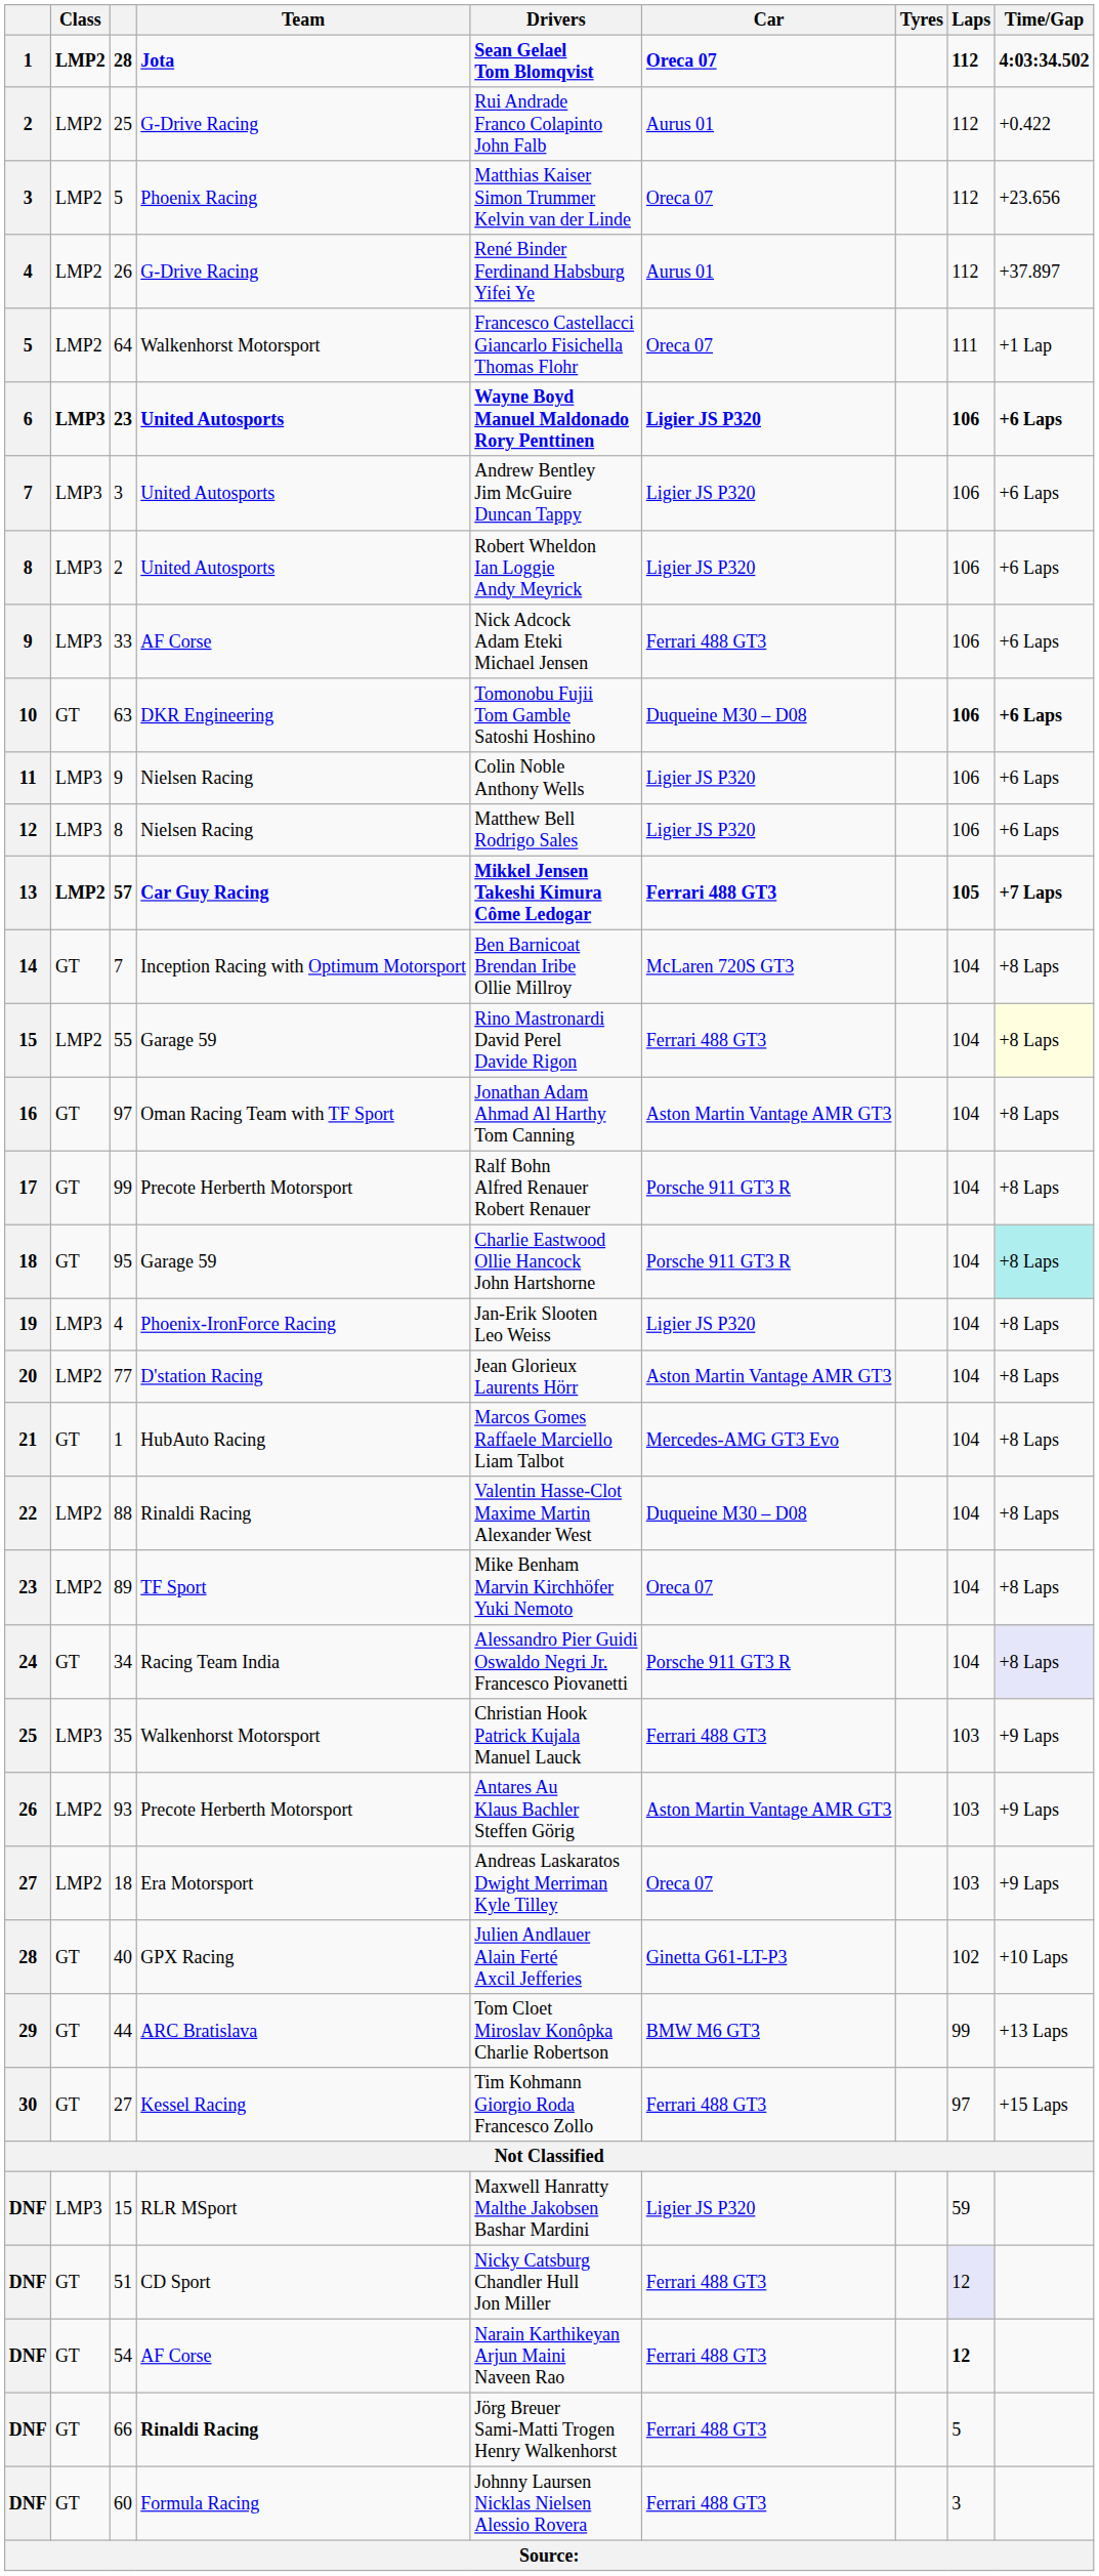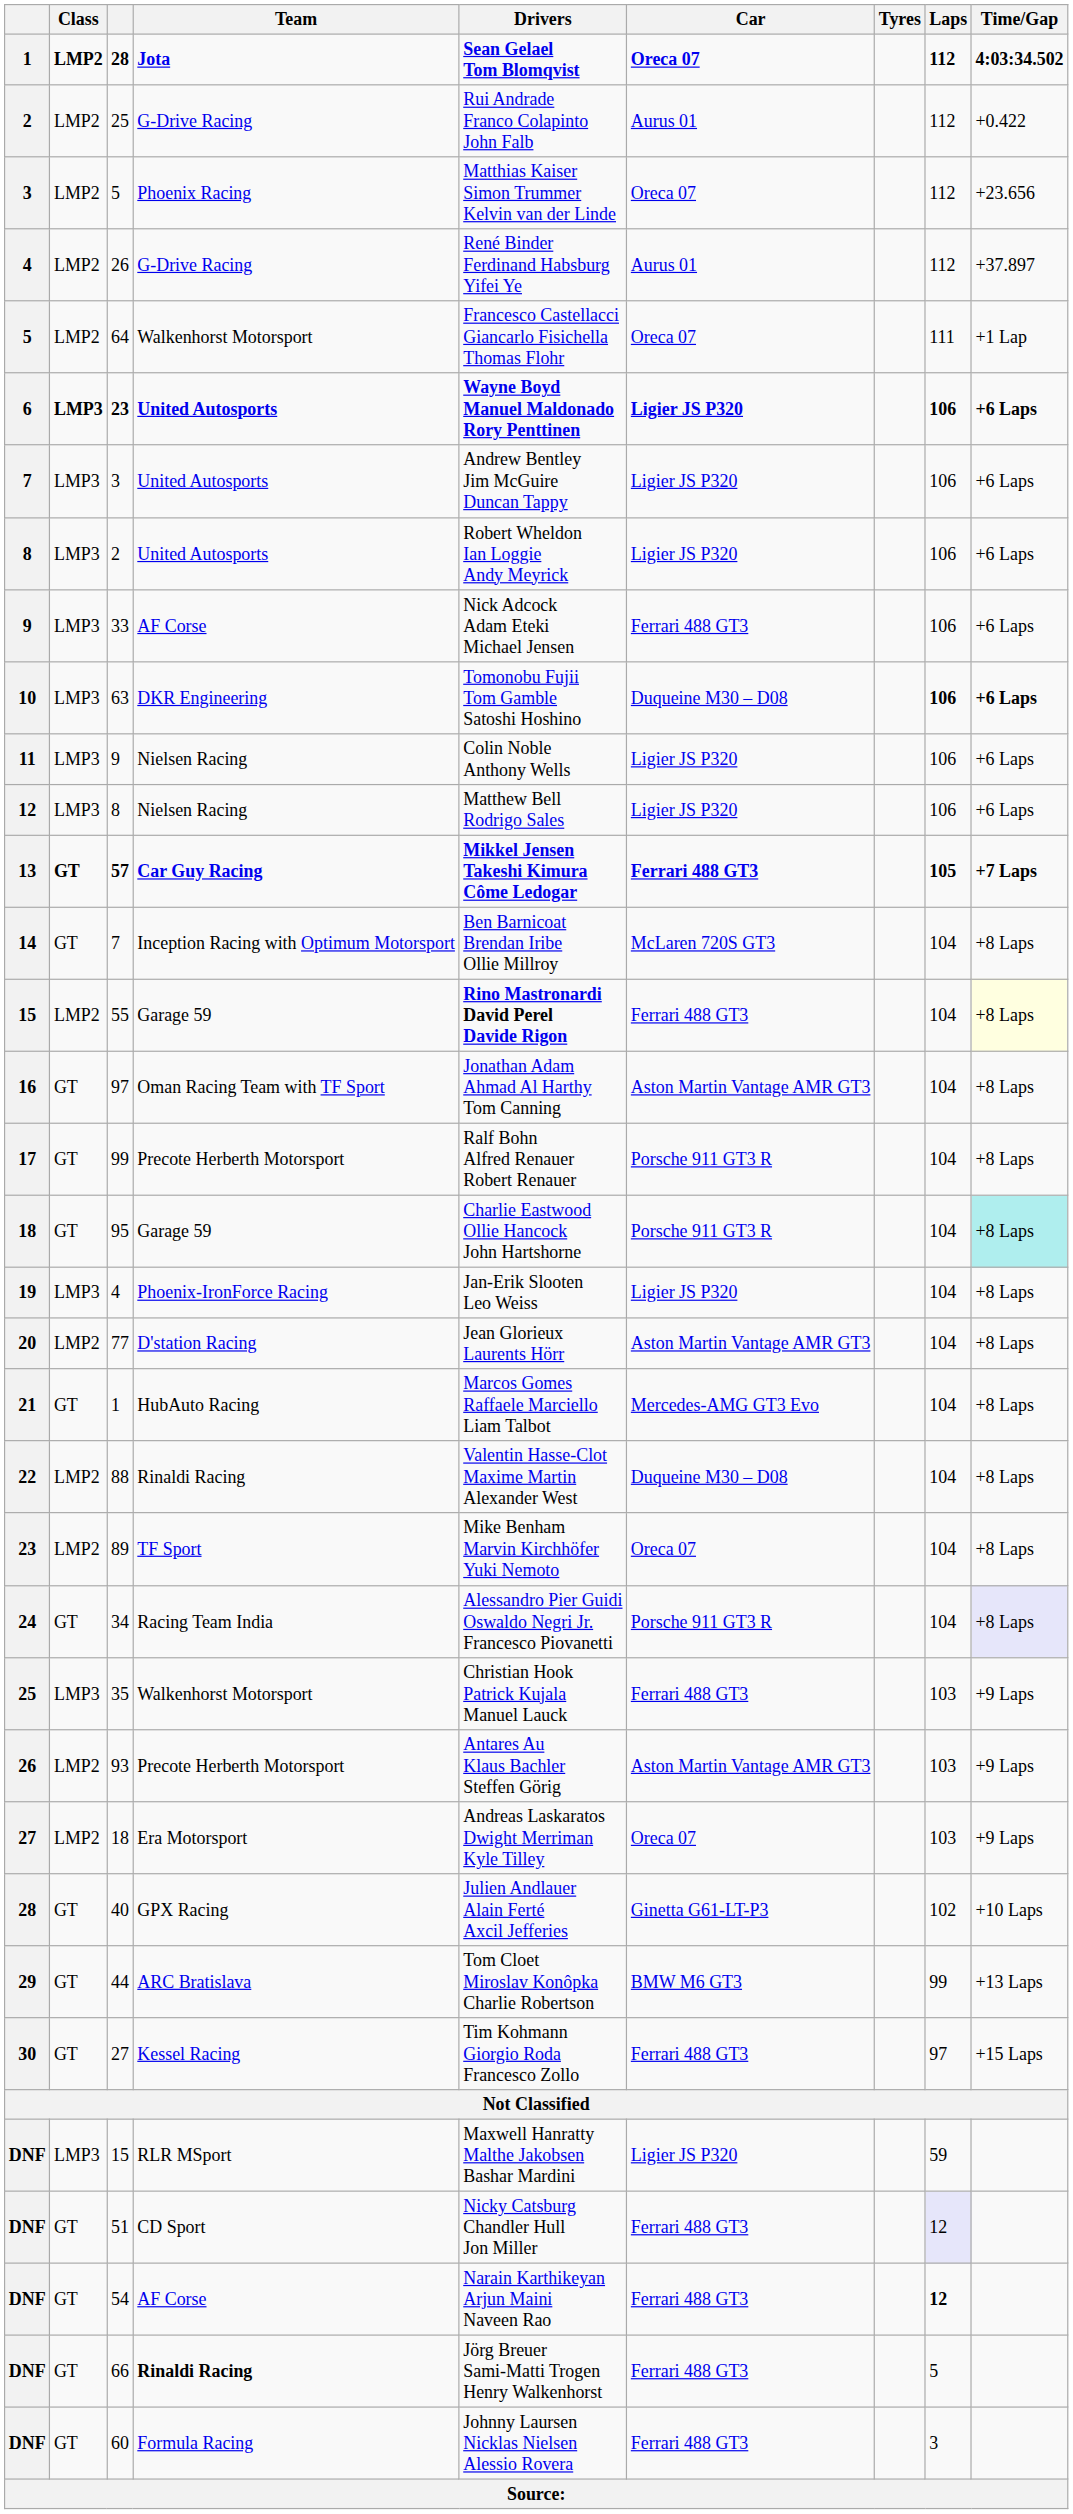63 | Class: GT -> LMP3
57 | Class: LMP2 -> GT
55 | Drivers: normal -> bold
